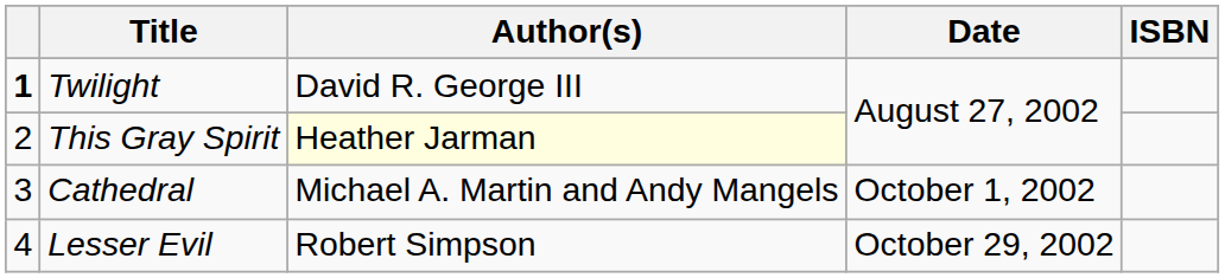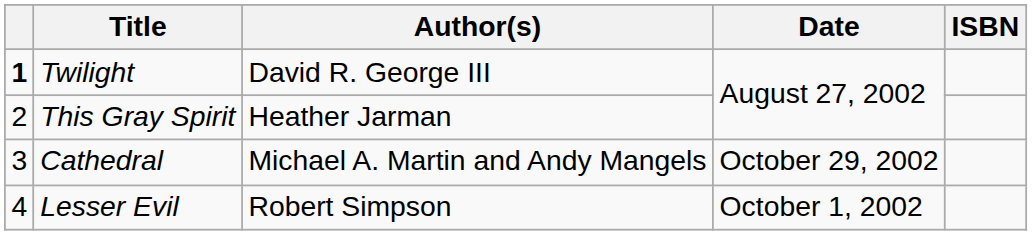This Gray Spirit | Author(s): lightyellow background -> no background
Cathedral | Date: October 1, 2002 -> October 29, 2002
Lesser Evil | Date: October 29, 2002 -> October 1, 2002
